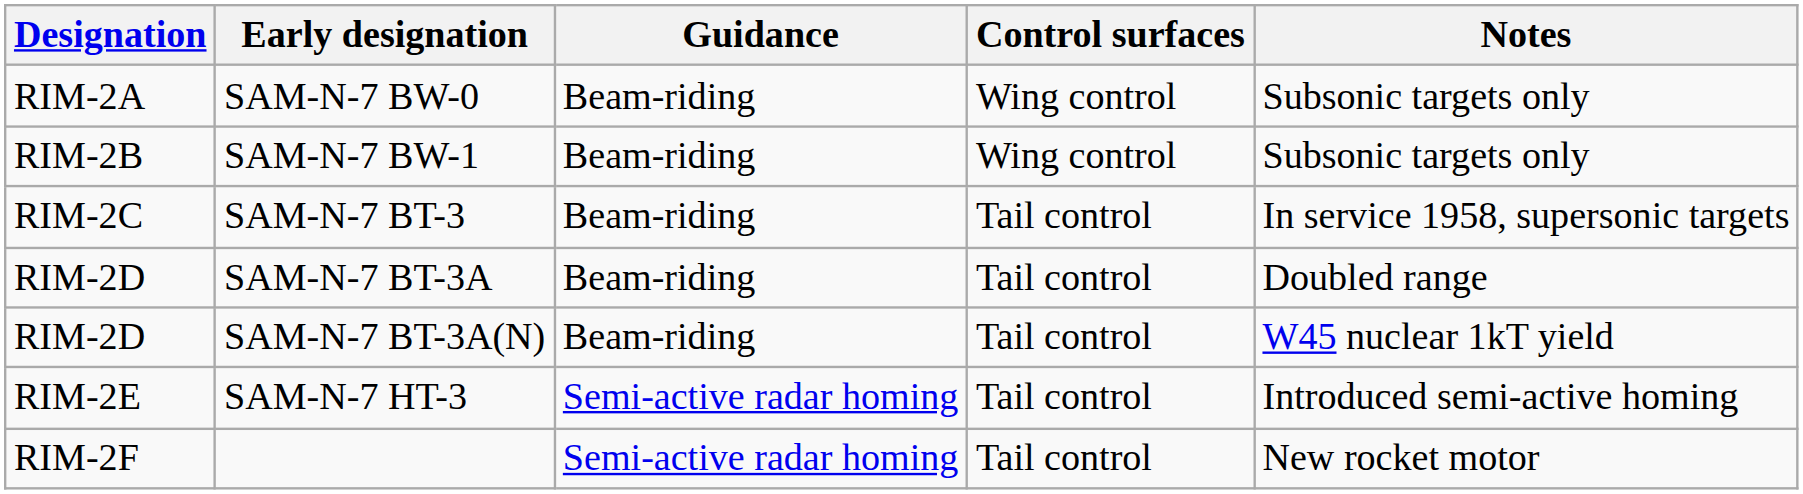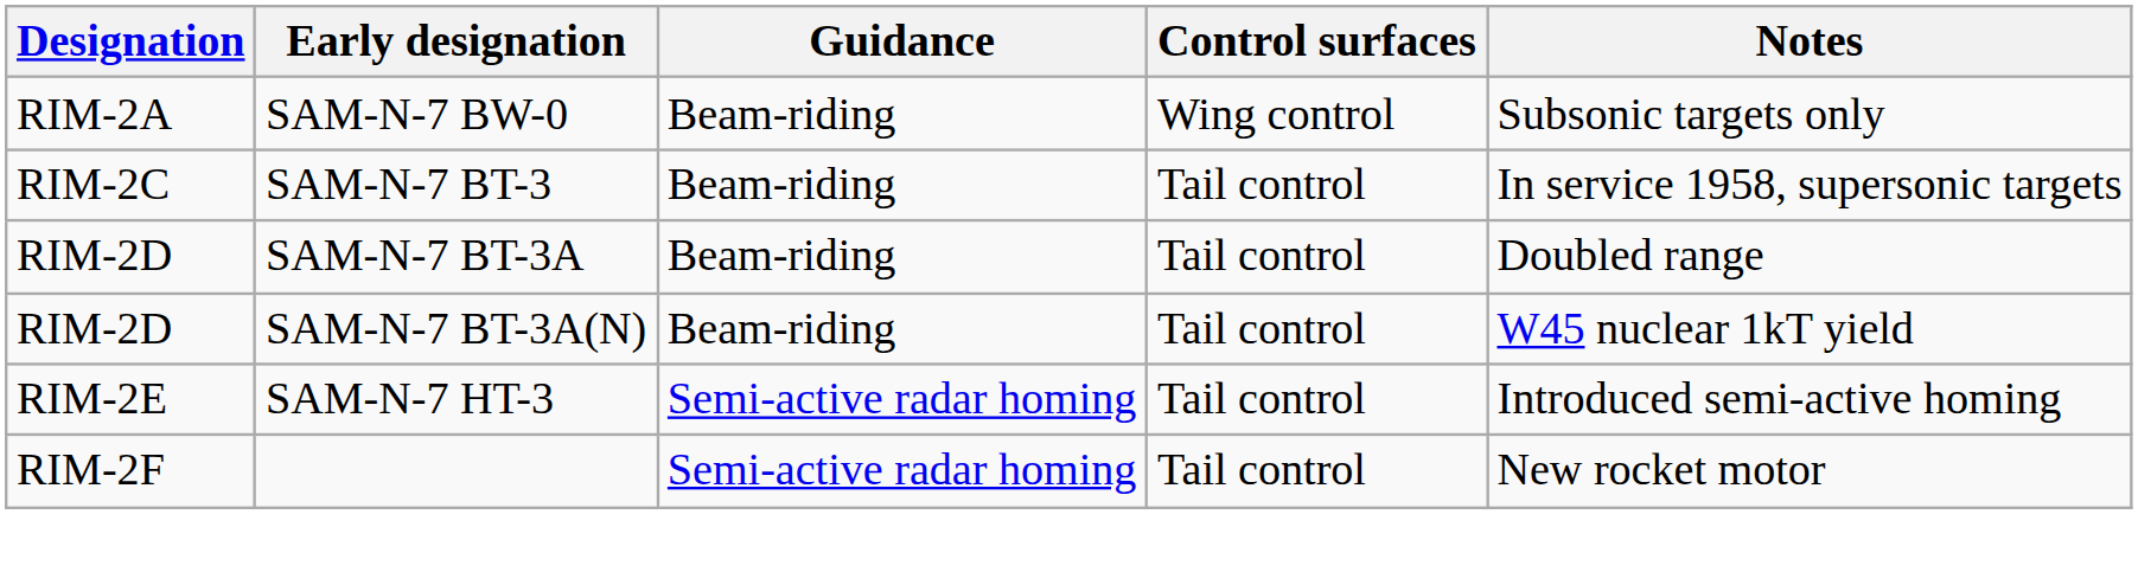- row: RIM-2B | SAM-N-7 BW-1 | Beam-riding | Wing control | Subsonic targets only
